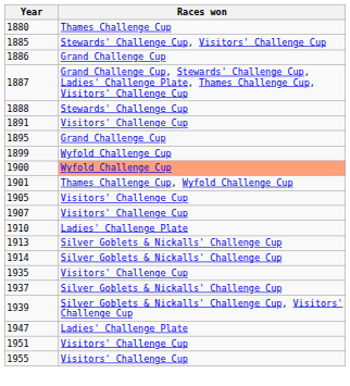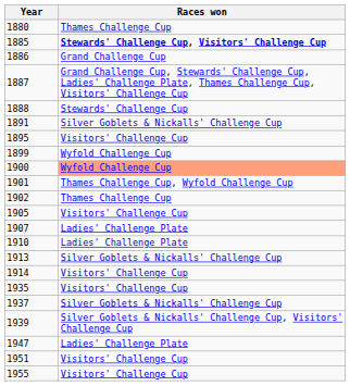1885 | Races won: normal -> bold
1891 | Races won: Visitors' Challenge Cup -> Silver Goblets & Nickalls' Challenge Cup
1895 | Races won: Grand Challenge Cup -> Visitors' Challenge Cup
+ row: 1902 | Thames Challenge Cup
1907 | Races won: Visitors' Challenge Cup -> Ladies' Challenge Plate
1914 | Races won: Silver Goblets & Nickalls' Challenge Cup -> Visitors' Challenge Cup
